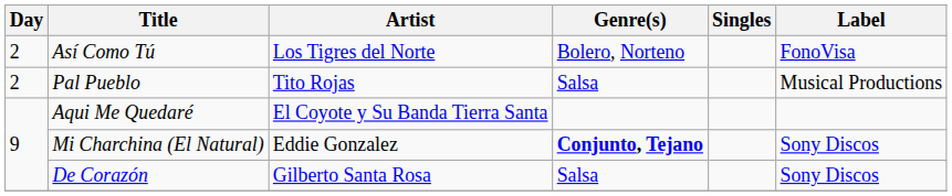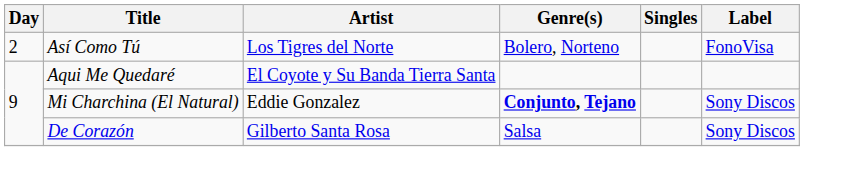- row: 2 | Pal Pueblo | Tito Rojas | Salsa | Musical Productions
